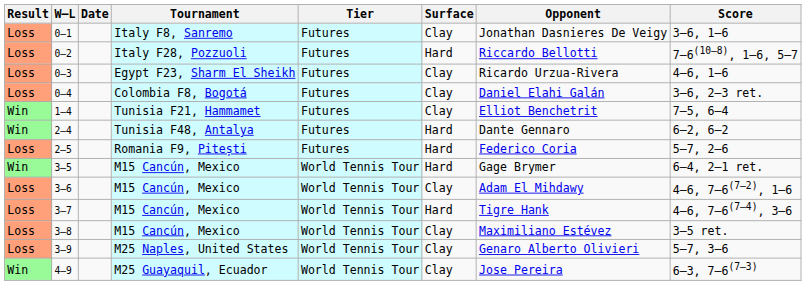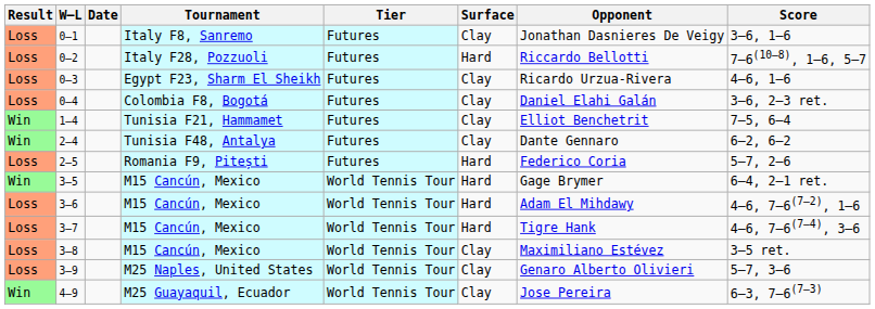2–4 | Surface: Hard -> Clay
3–6 | Surface: Clay -> Hard
